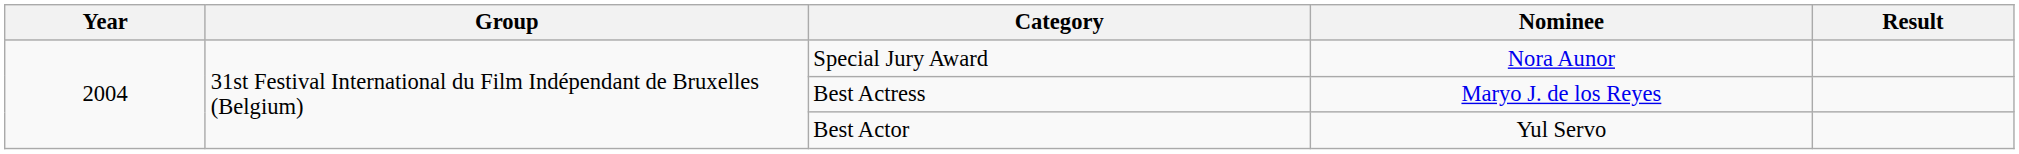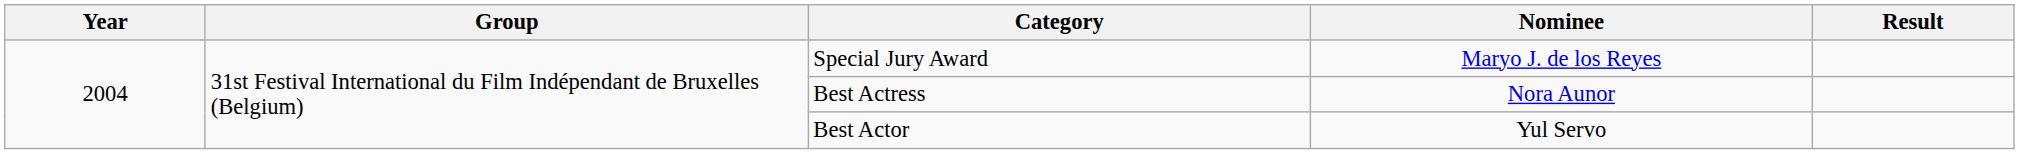Special Jury Award | Nominee: Nora Aunor -> Maryo J. de los Reyes
Best Actress | Nominee: Maryo J. de los Reyes -> Nora Aunor
